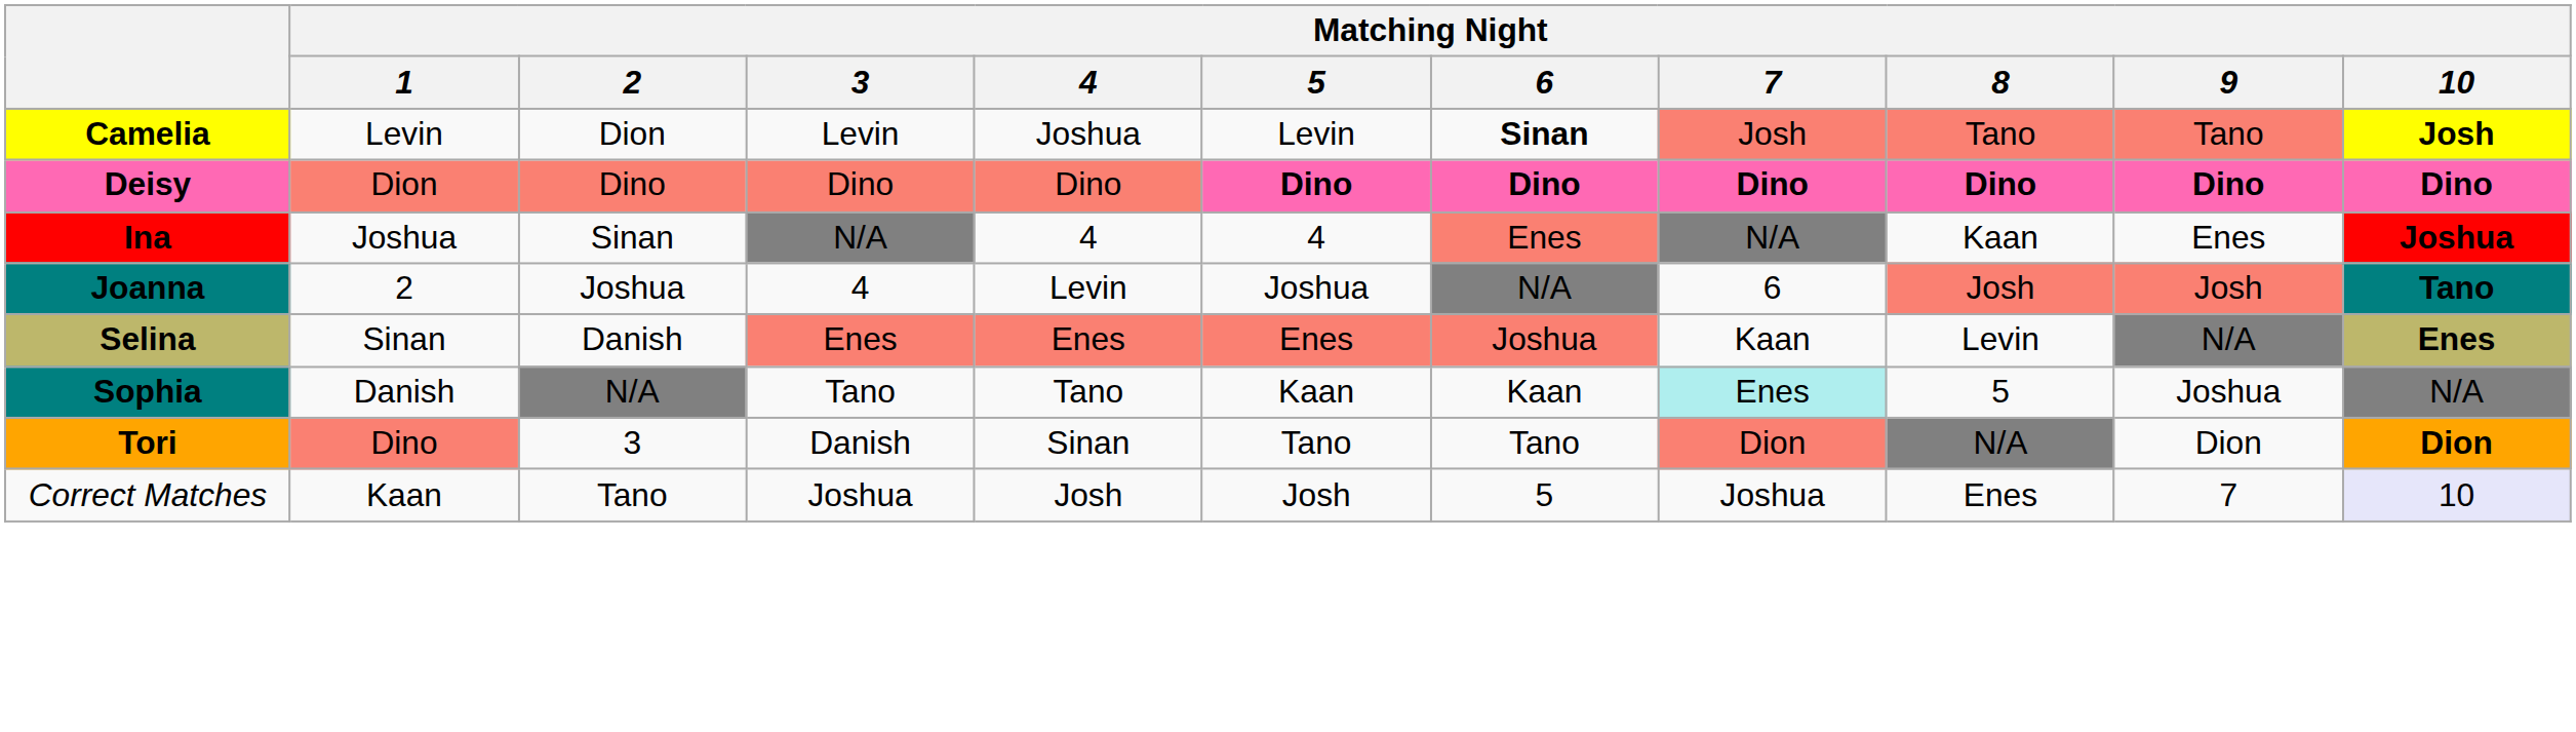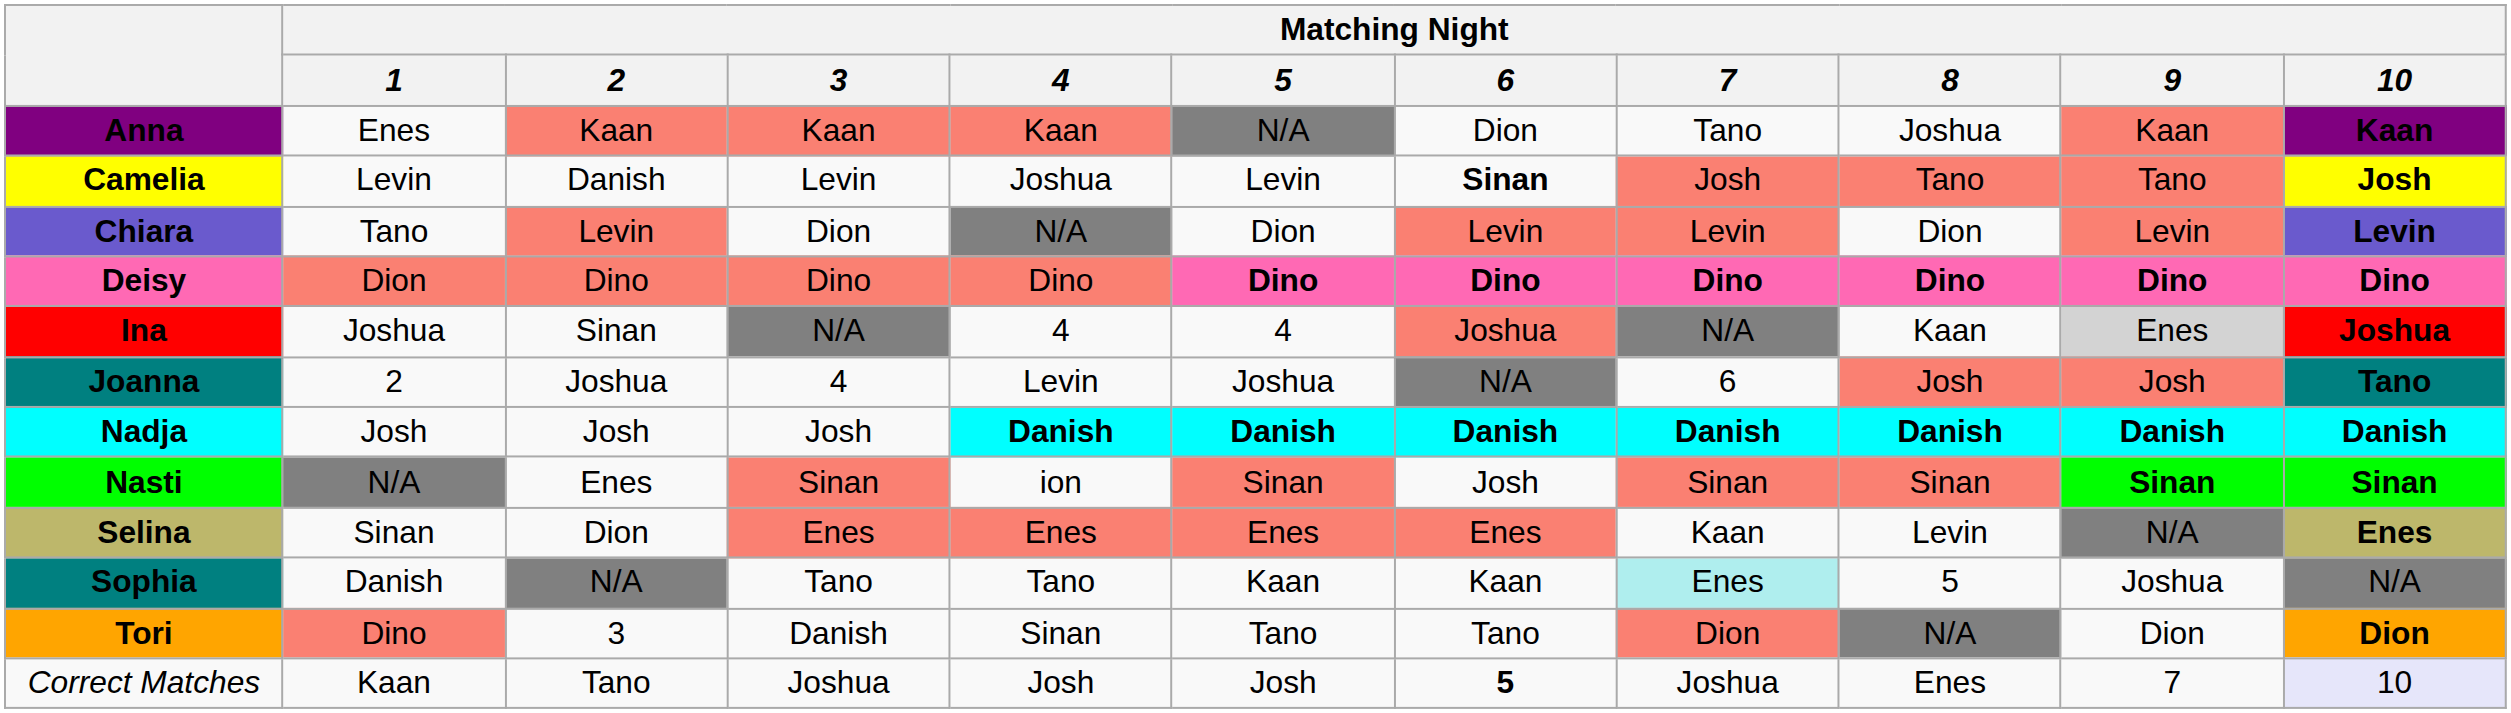+ row: Anna | Enes | Kaan | Kaan | Kaan | N/A | Dion | Tano | Joshua | Kaan | Kaan
Camelia | Matching Night / 2: Dion -> Danish
+ row: Chiara | Tano | Levin | Dion | N/A | Dion | Levin | Levin | Dion | Levin | Levin
Ina | Matching Night / 6: Enes -> Joshua
Ina | Matching Night / 9: no background -> lightgrey background
+ row: Nadja | Josh | Josh | Josh | Danish | Danish | Danish | Danish | Danish | Danish | Danish
+ row: Nasti | N/A | Enes | Sinan | ion | Sinan | Josh | Sinan | Sinan | Sinan | Sinan
Selina | Matching Night / 2: Danish -> Dion
Selina | Matching Night / 6: Joshua -> Enes
Correct Matches | Matching Night / 6: normal -> bold
